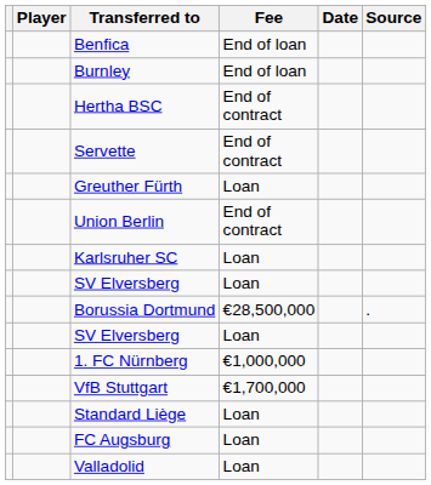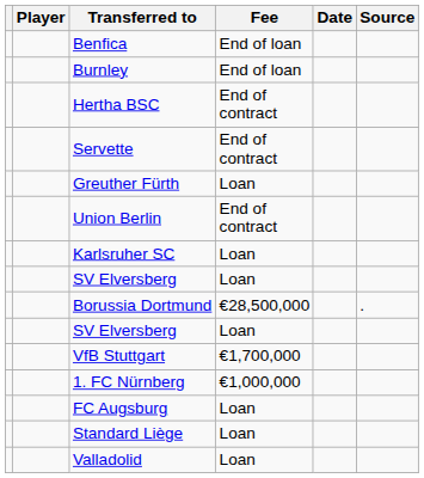rows swapped: 1. FC Nürnberg <-> VfB Stuttgart
rows swapped: Standard Liège <-> FC Augsburg
